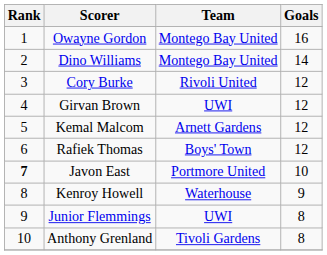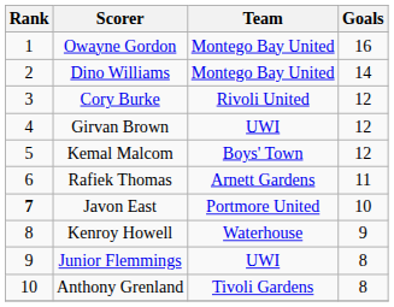Kemal Malcom | Team: Arnett Gardens -> Boys' Town
Rafiek Thomas | Team: Boys' Town -> Arnett Gardens
Rafiek Thomas | Goals: 12 -> 11
